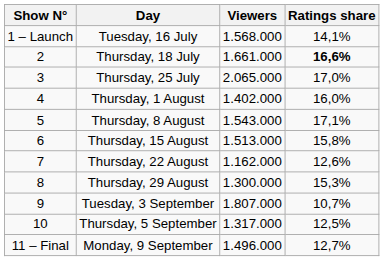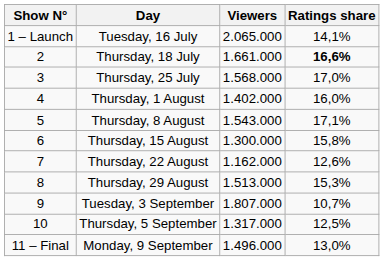Tuesday, 16 July | Viewers: 1.568.000 -> 2.065.000
Thursday, 25 July | Viewers: 2.065.000 -> 1.568.000
Thursday, 15 August | Viewers: 1.513.000 -> 1.300.000
Thursday, 29 August | Viewers: 1.300.000 -> 1.513.000
Monday, 9 September | Ratings share: 12,7% -> 13,0%
